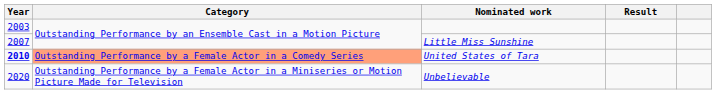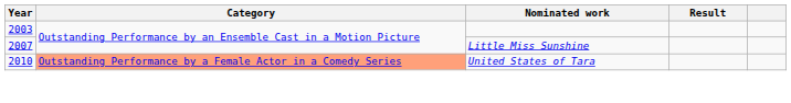United States of Tara | Year: bold -> normal
- row: 2020 | Outstanding Performance by a Female Actor in a Miniseries or Motion Picture Made for Television | Unbelievable
